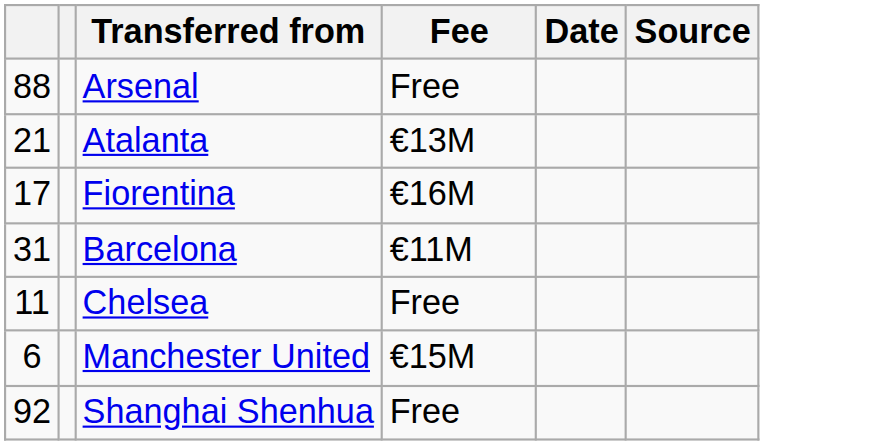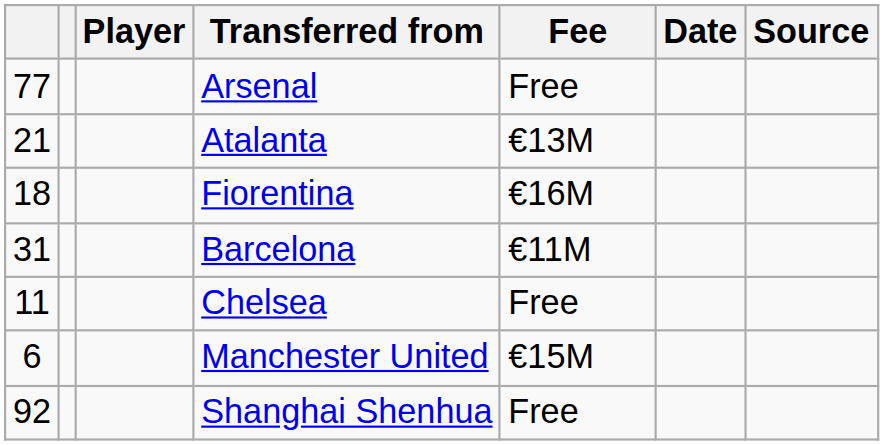+ column: Player
Arsenal | column 1: 88 -> 77
Fiorentina | column 1: 17 -> 18
